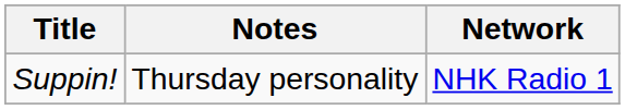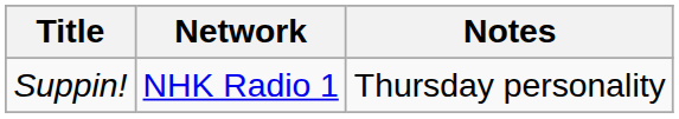columns swapped: Network <-> Notes
